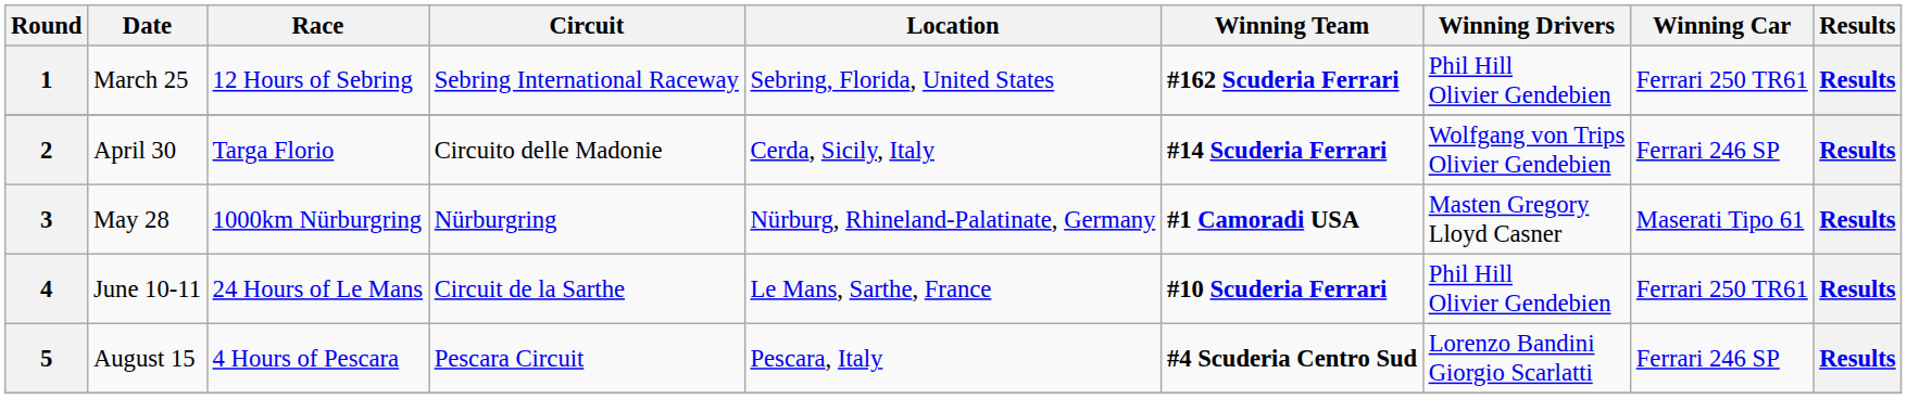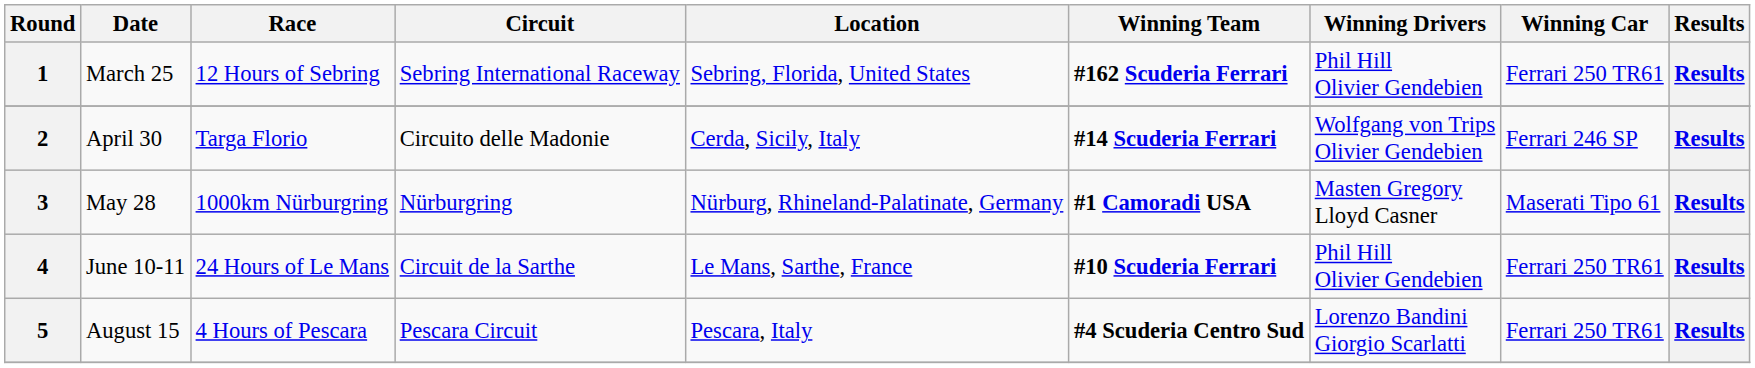5 | Winning Car: Ferrari 246 SP -> Ferrari 250 TR61
